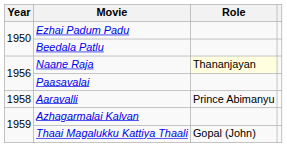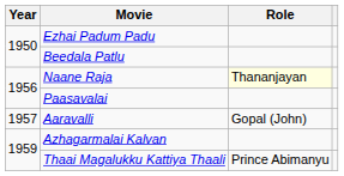Aaravalli | Year: 1958 -> 1957
Aaravalli | Role: Prince Abimanyu -> Gopal (John)
Thaai Magalukku Kattiya Thaali | Role: Gopal (John) -> Prince Abimanyu
